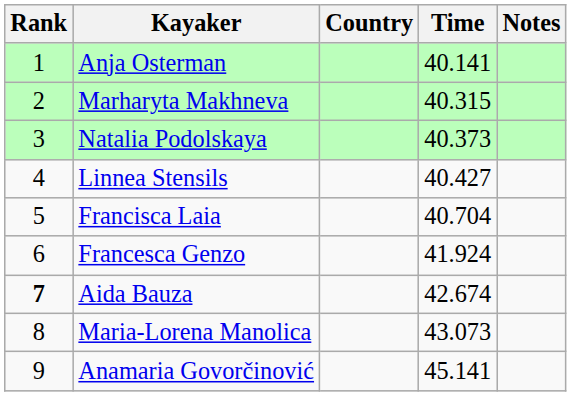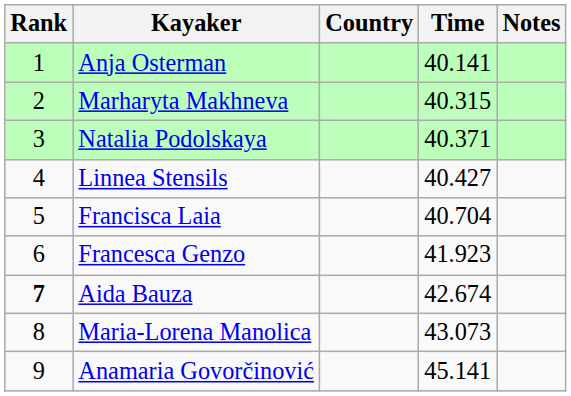Natalia Podolskaya | Time: 40.373 -> 40.371
Francesca Genzo | Time: 41.924 -> 41.923
